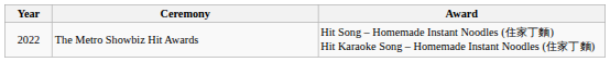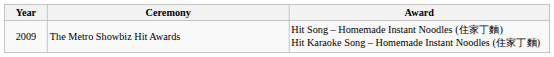The Metro Showbiz Hit Awards | Year: 2022 -> 2009
